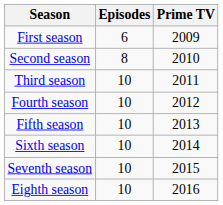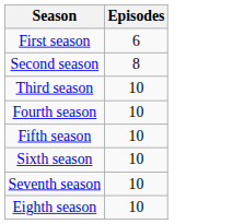- column: Prime TV | 2009 | 2010 | 2011 | 2012 | 2013 | 2014 | 2015 | 2016
